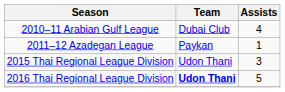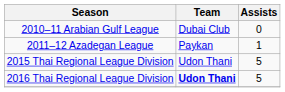2010–11 Arabian Gulf League | Assists: 4 -> 0
2015 Thai Regional League Division | Assists: 3 -> 5
